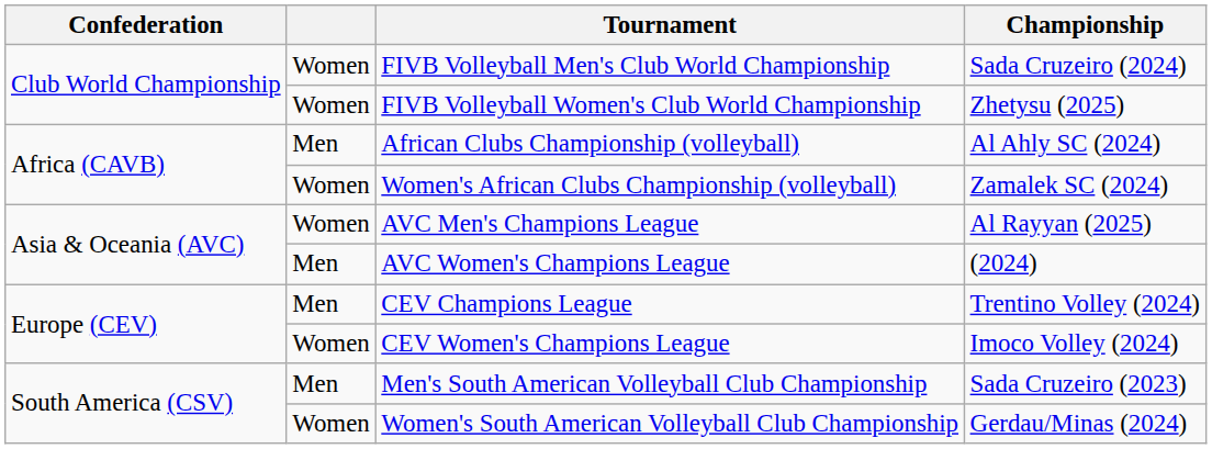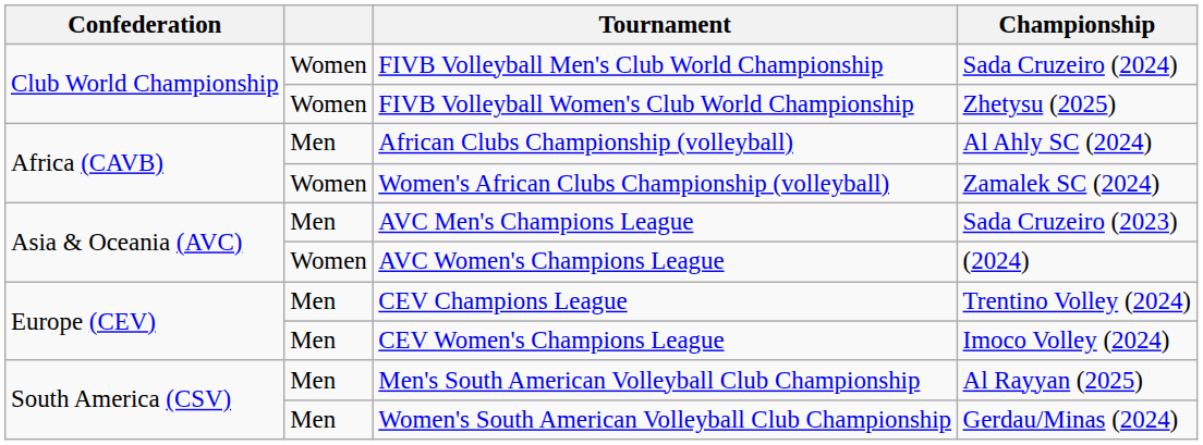AVC Men's Champions League | column 2: Women -> Men
AVC Men's Champions League | Championship: Al Rayyan (2025) -> Sada Cruzeiro (2023)
AVC Women's Champions League | column 2: Men -> Women
CEV Women's Champions League | column 2: Women -> Men
Men's South American Volleyball Club Championship | Championship: Sada Cruzeiro (2023) -> Al Rayyan (2025)
Women's South American Volleyball Club Championship | column 2: Women -> Men
